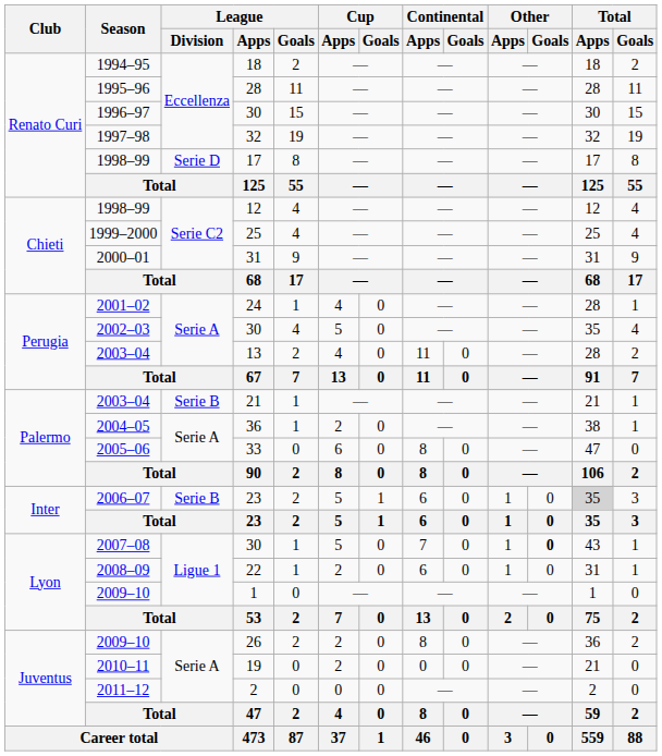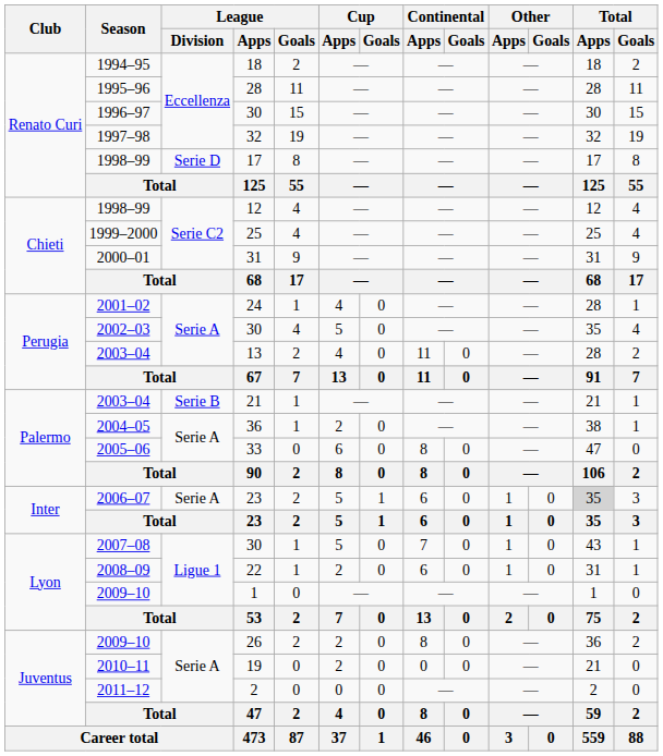2006–07 / 23 | League / Division: Serie B -> Serie A
2007–08 / 30 | Other / Goals: bold -> normal
